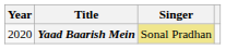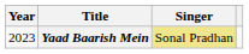Yaad Baarish Mein | Year: 2020 -> 2023
